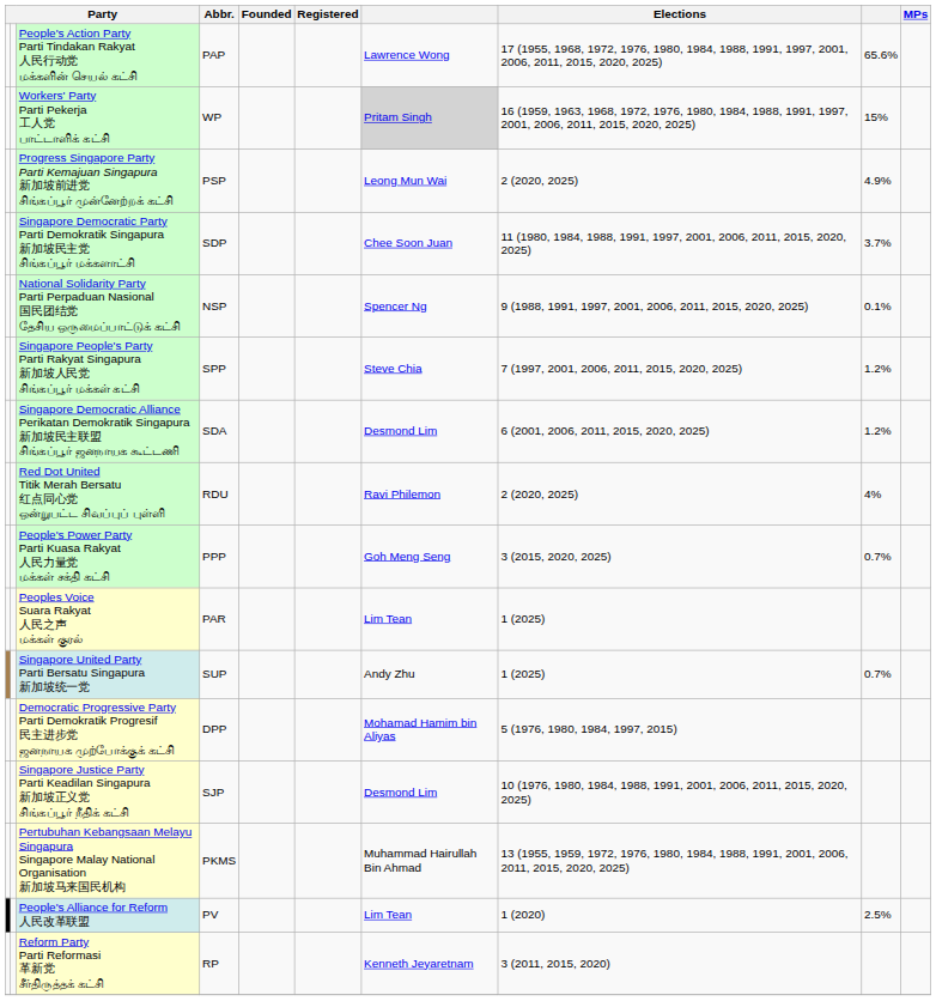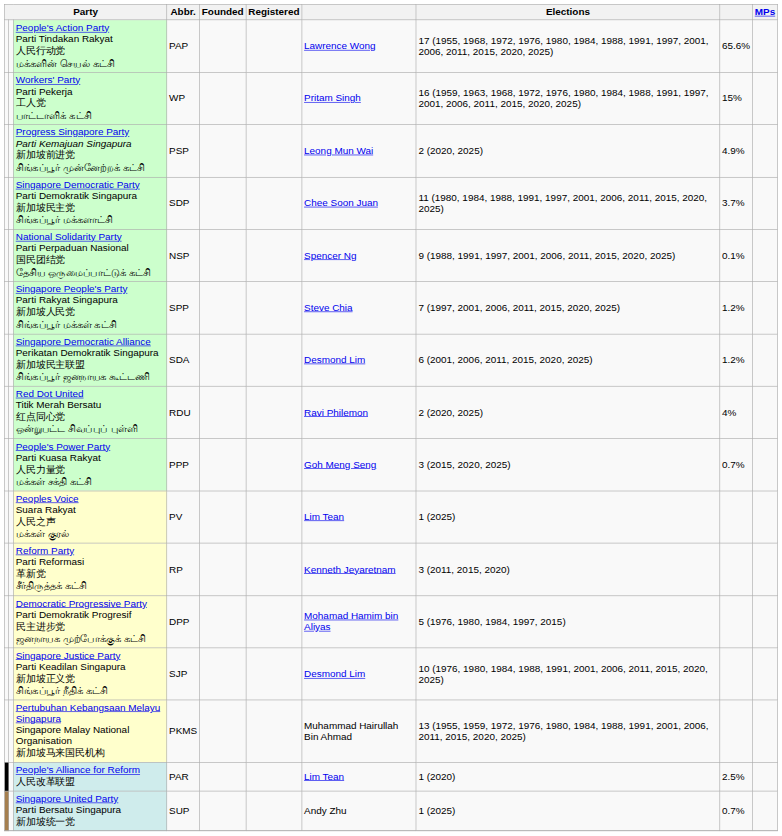Workers' Party Parti Pekerja 工人党 பாட்டாளிக் கட்சி | column 7: lightgrey background -> no background
Peoples Voice Suara Rakyat 人民之声 மக்கள் குரல் | Abbr.: PAR -> PV
rows swapped: Reform Party Parti Reformasi 革新党 சீர்திருத்தக் கட்சி <-> Singapore United Party Parti Bersatu Singapura 新加坡统一党
People's Alliance for Reform 人民改革联盟 | Abbr.: PV -> PAR
